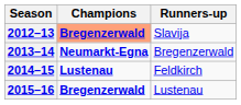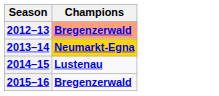- column: Runners-up | Slavija | Bregenzerwald | Feldkirch | Lustenau
2013–14 | Champions: no background -> gold background
